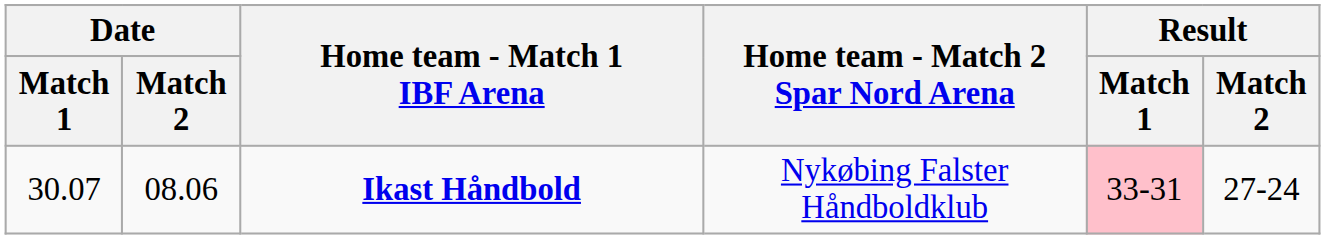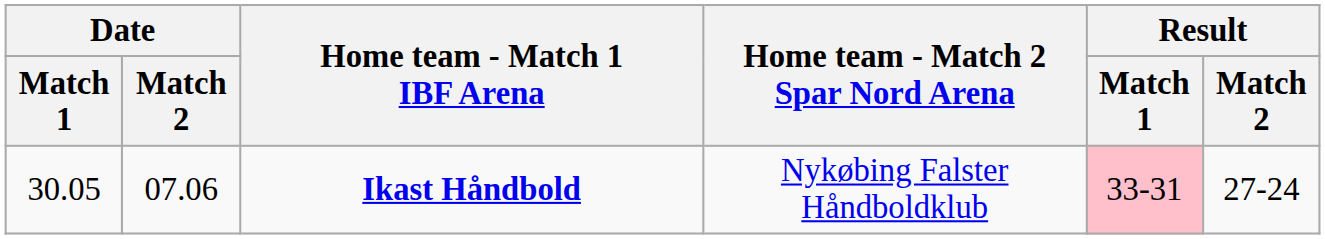Ikast Håndbold | Date / Match 1: 30.07 -> 30.05
Ikast Håndbold | Date / Match 2: 08.06 -> 07.06
